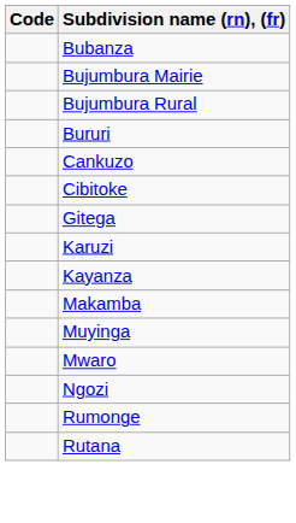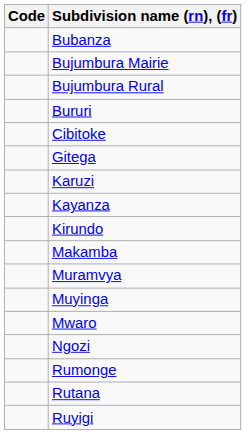- row: Cankuzo
+ row: Kirundo
+ row: Muramvya
+ row: Ruyigi
